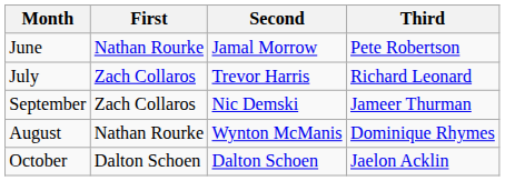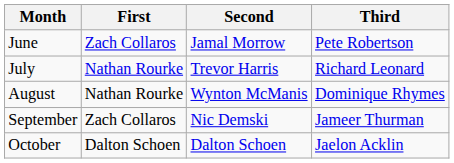June | First: Nathan Rourke -> Zach Collaros
July | First: Zach Collaros -> Nathan Rourke
rows swapped: August <-> September
